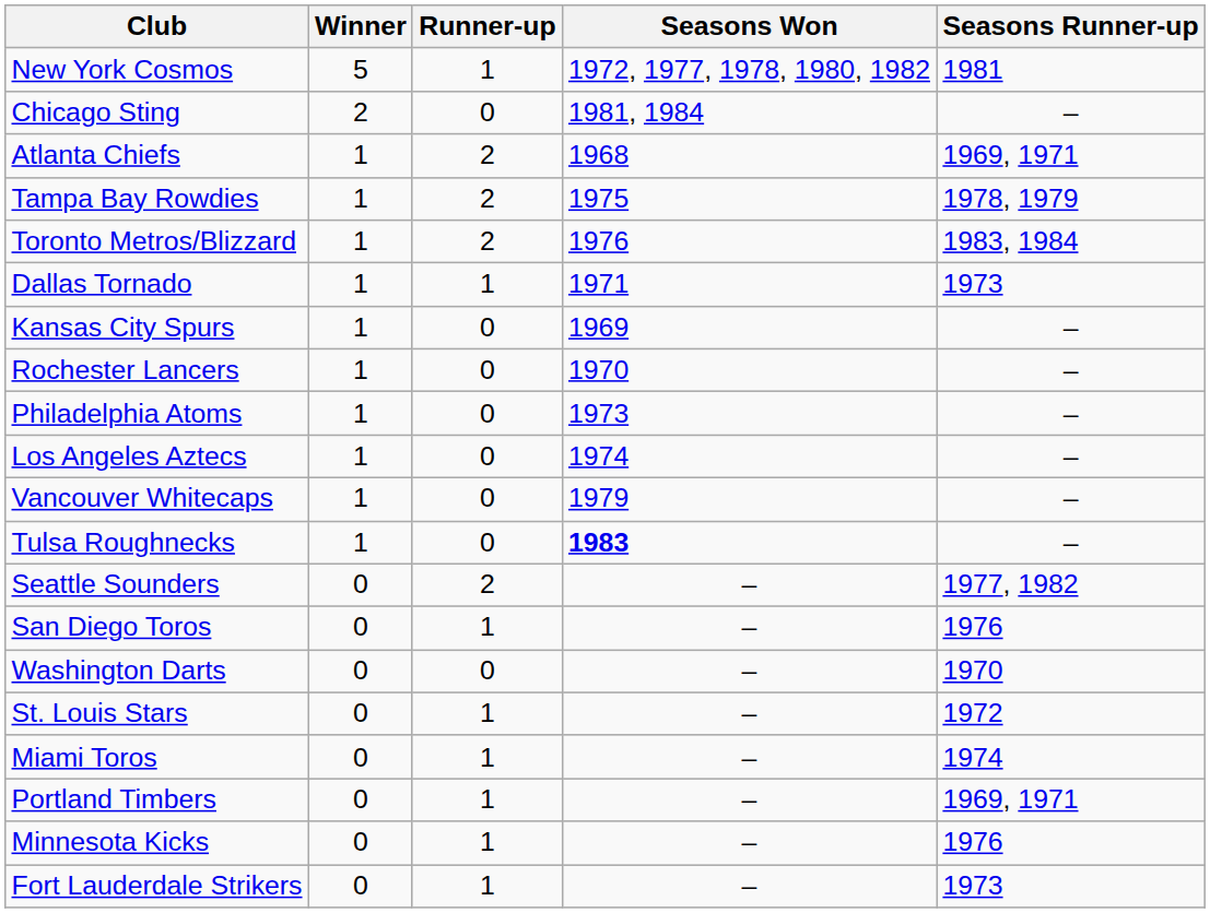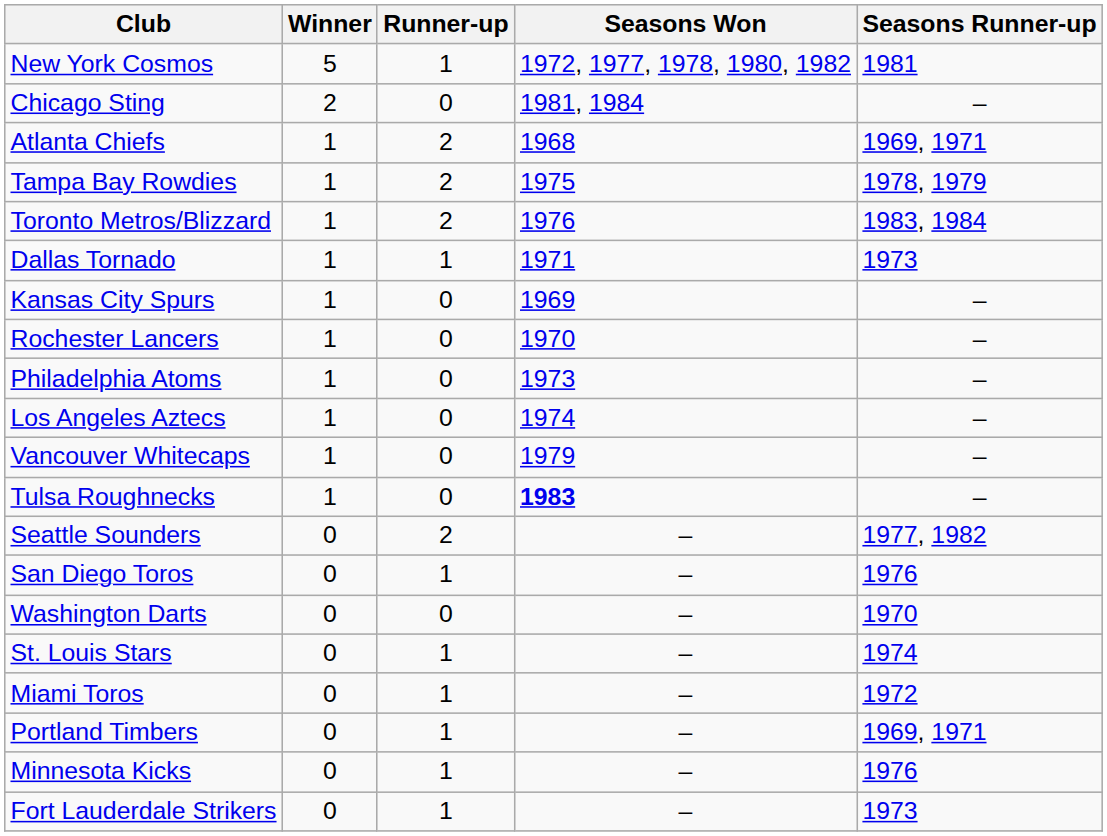St. Louis Stars | Seasons Runner-up: 1972 -> 1974
Miami Toros | Seasons Runner-up: 1974 -> 1972
